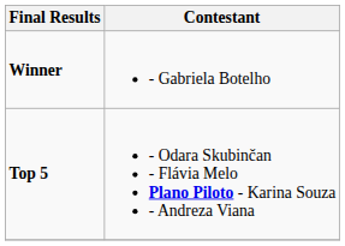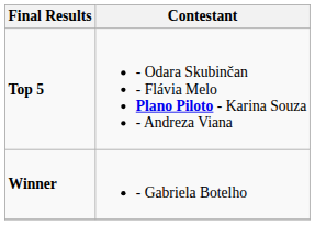rows swapped: Winner <-> Top 5
